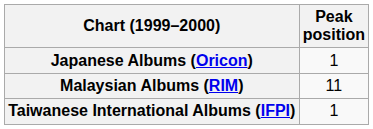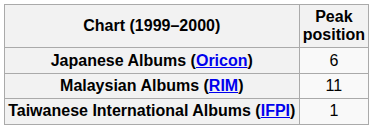Japanese Albums (Oricon) | Peak position: 1 -> 6
